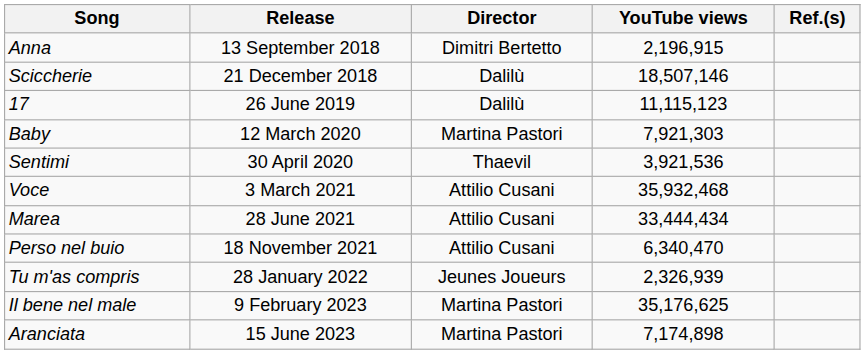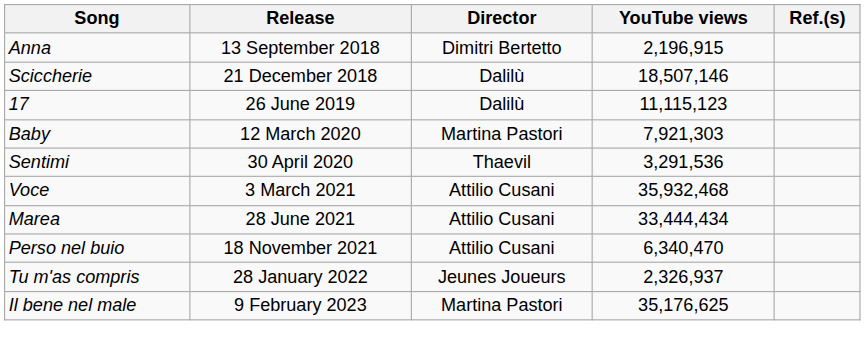Sentimi | YouTube views: 3,921,536 -> 3,291,536
Tu m'as compris | YouTube views: 2,326,939 -> 2,326,937
- row: Aranciata | 15 June 2023 | Martina Pastori | 7,174,898
